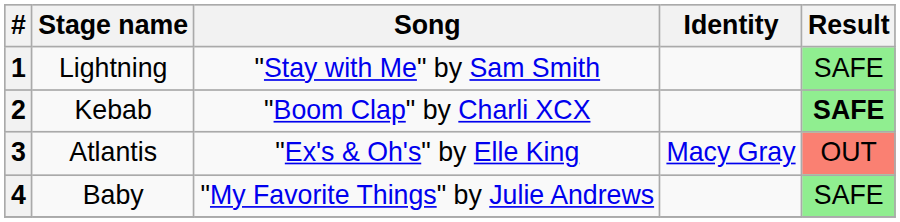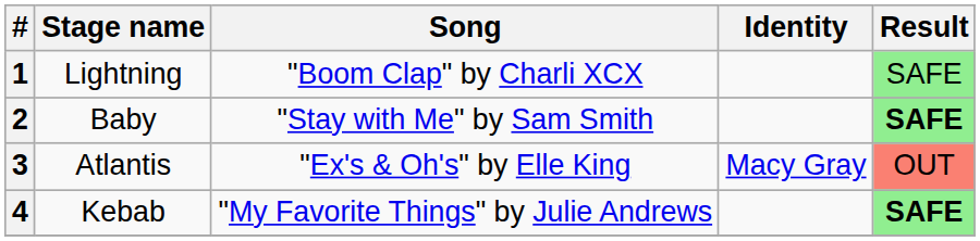1 | Song: "Stay with Me" by Sam Smith -> "Boom Clap" by Charli XCX
2 | Stage name: Kebab -> Baby
2 | Song: "Boom Clap" by Charli XCX -> "Stay with Me" by Sam Smith
4 | Stage name: Baby -> Kebab
4 | Result: normal -> bold
